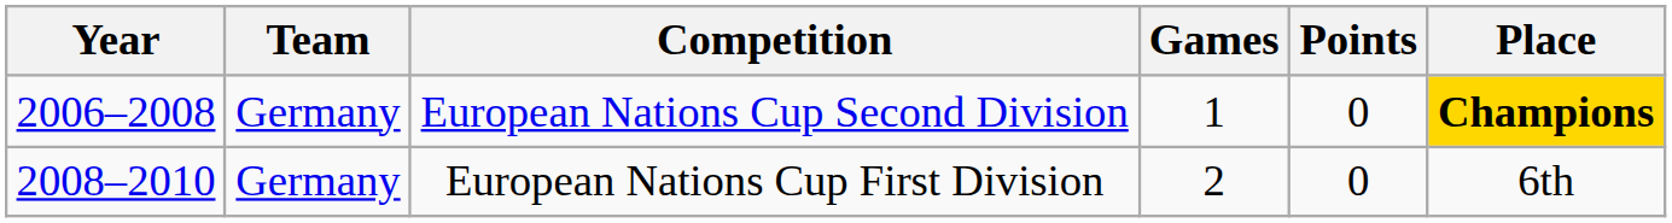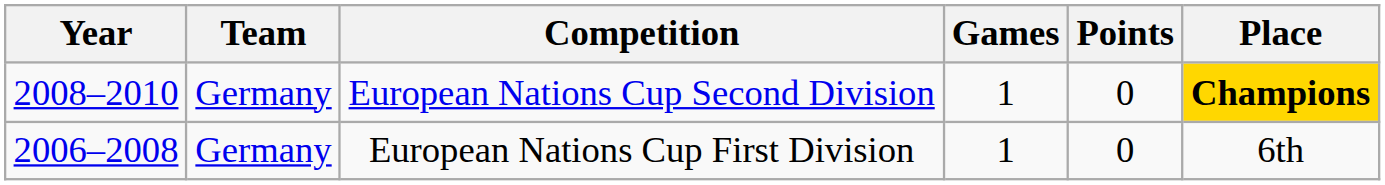European Nations Cup Second Division | Year: 2006–2008 -> 2008–2010
European Nations Cup First Division | Year: 2008–2010 -> 2006–2008
European Nations Cup First Division | Games: 2 -> 1
